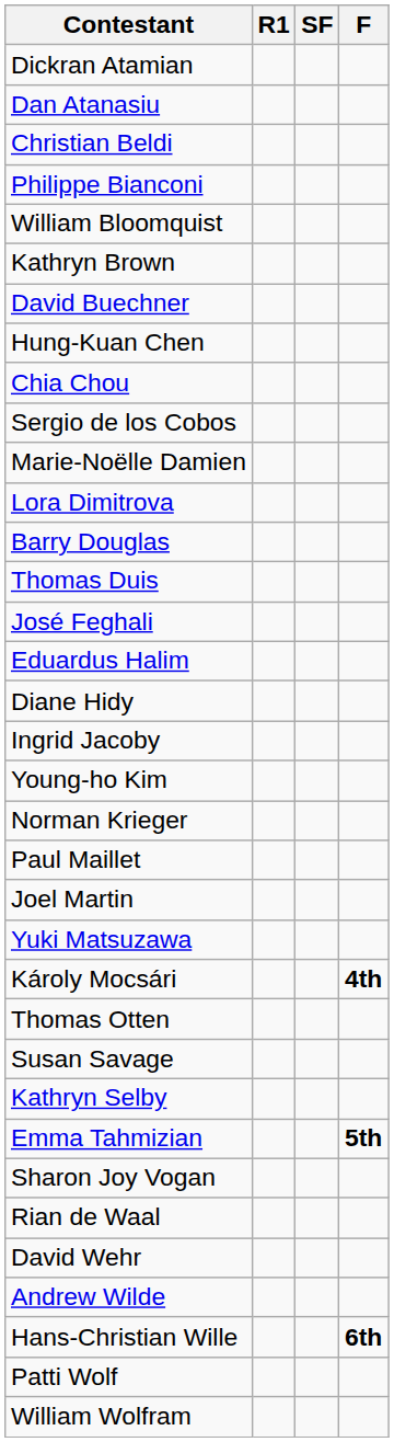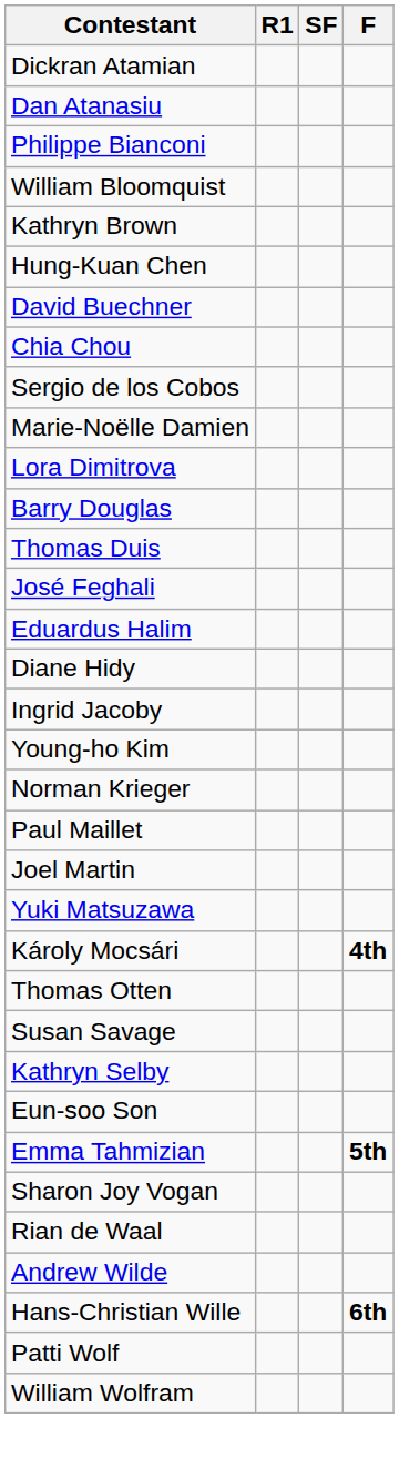- row: Christian Beldi
rows swapped: David Buechner <-> Hung-Kuan Chen
+ row: Eun-soo Son
- row: David Wehr
